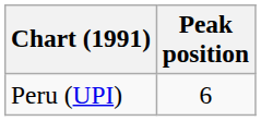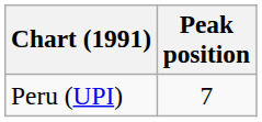Peru (UPI) | Peak position: 6 -> 7
